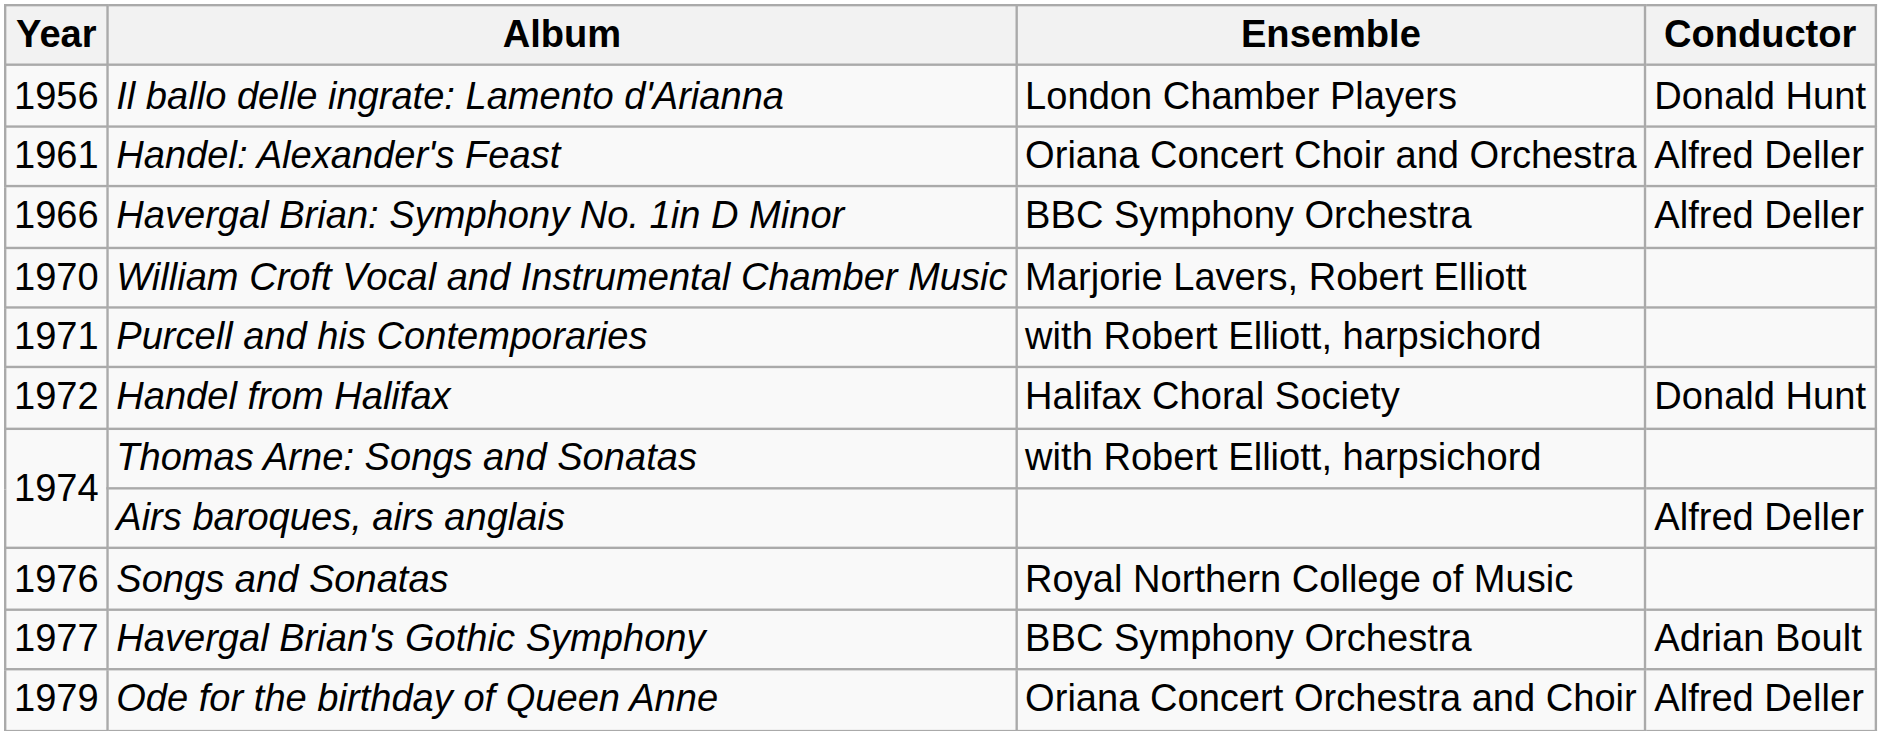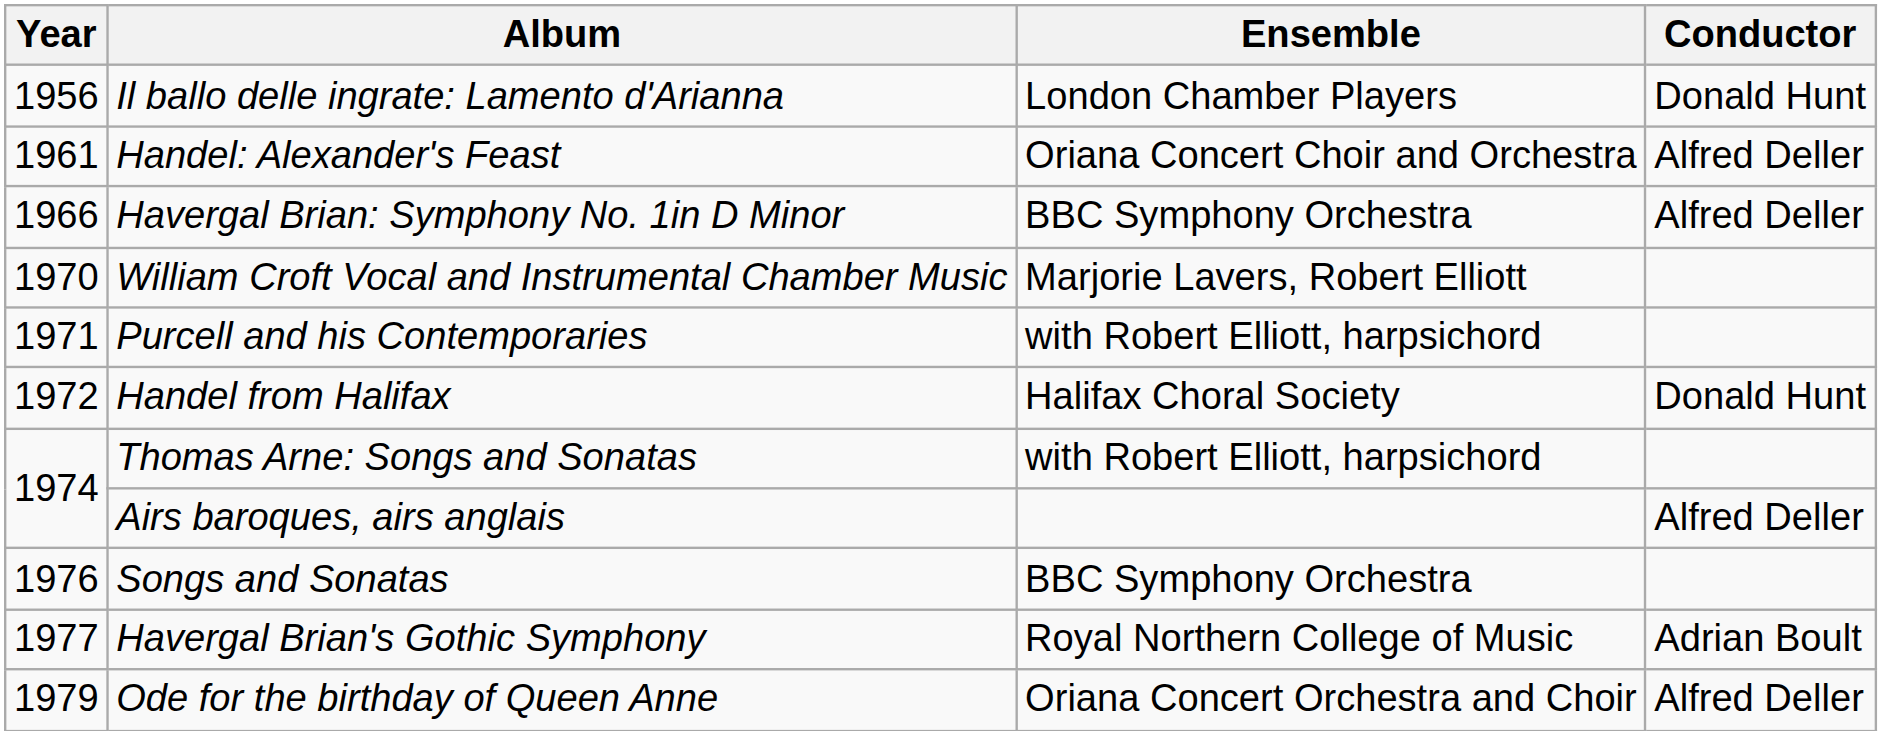Songs and Sonatas | Ensemble: Royal Northern College of Music -> BBC Symphony Orchestra
Havergal Brian's Gothic Symphony | Ensemble: BBC Symphony Orchestra -> Royal Northern College of Music
